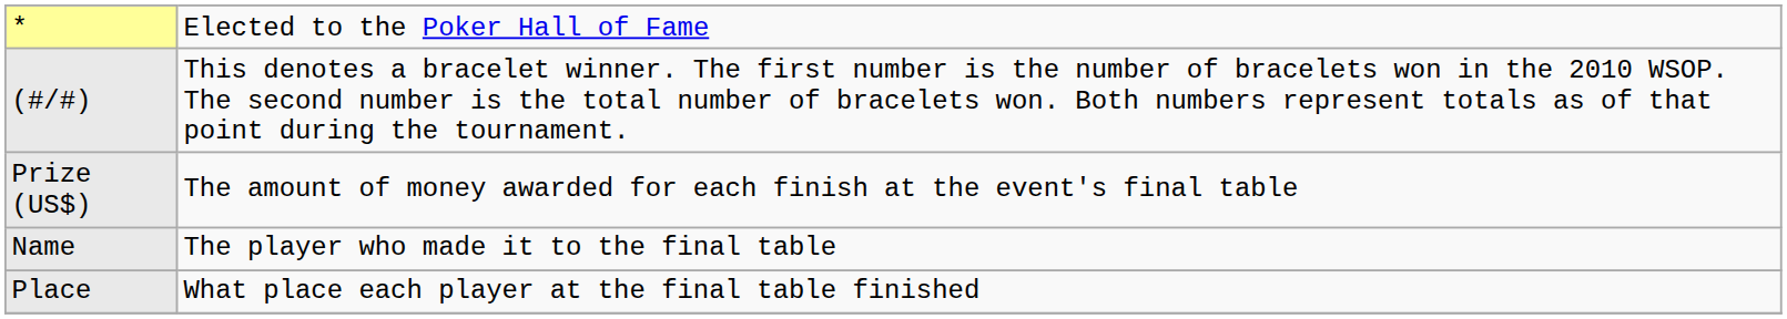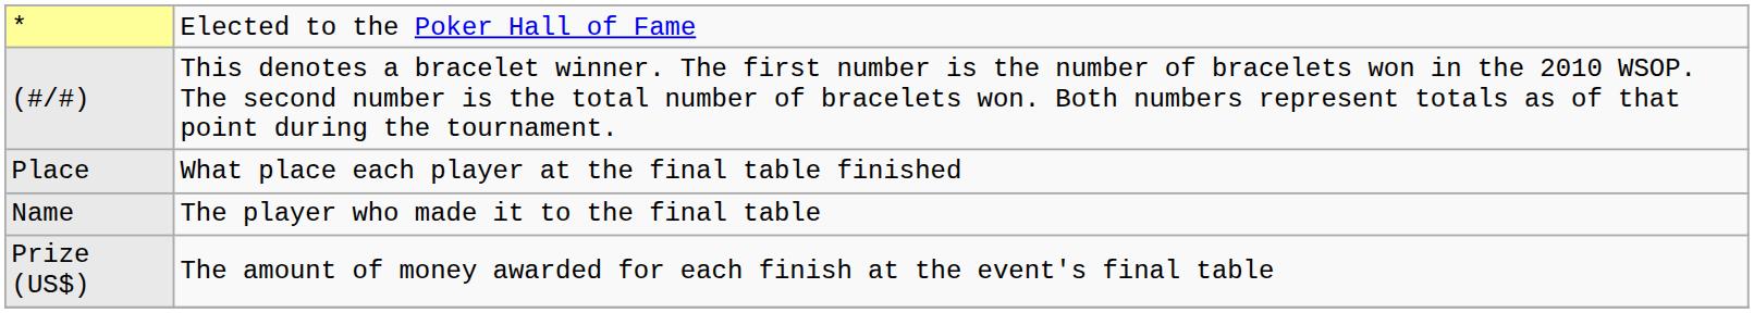rows swapped: Place <-> Prize (US$)
